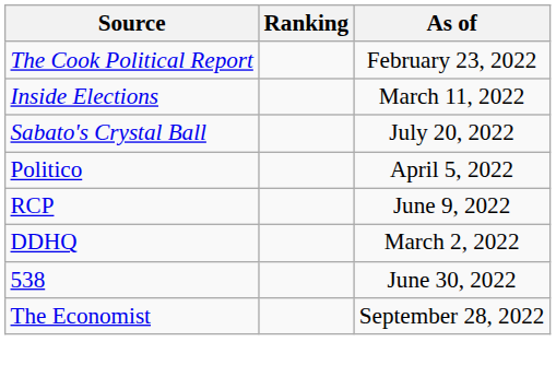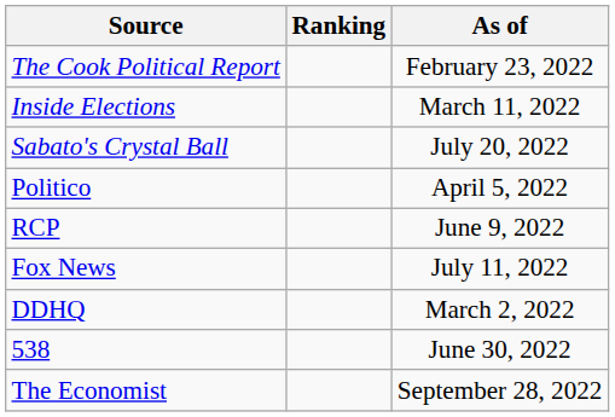+ row: Fox News | July 11, 2022
